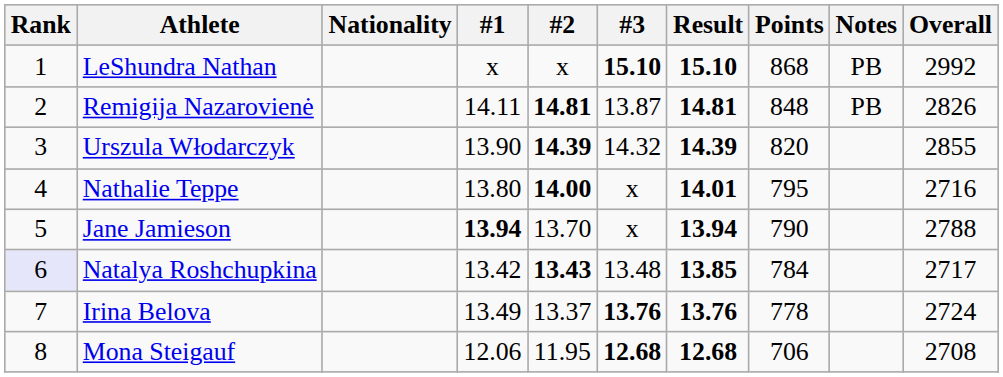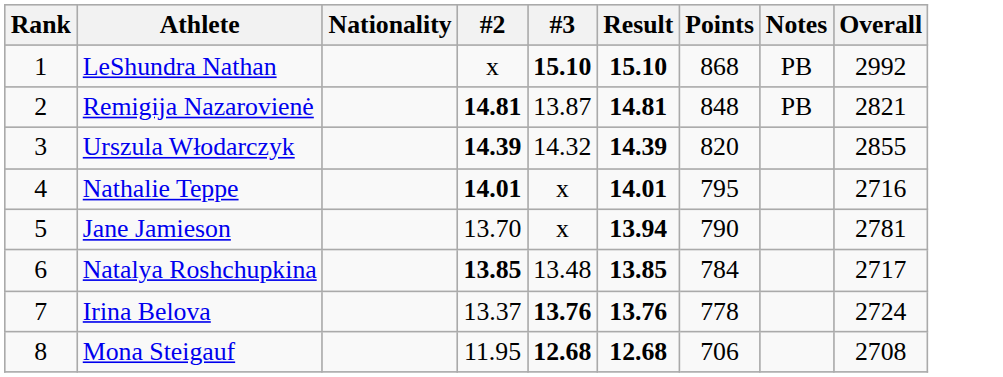- column: #1 | x | 14.11 | 13.90 | 13.80 | 13.94 | 13.42 | 13.49 | 12.06
Remigija Nazarovienė | Overall: 2826 -> 2821
Nathalie Teppe | #2: 14.00 -> 14.01
Jane Jamieson | Overall: 2788 -> 2781
Natalya Roshchupkina | Rank: lavender background -> no background
Natalya Roshchupkina | #2: 13.43 -> 13.85
